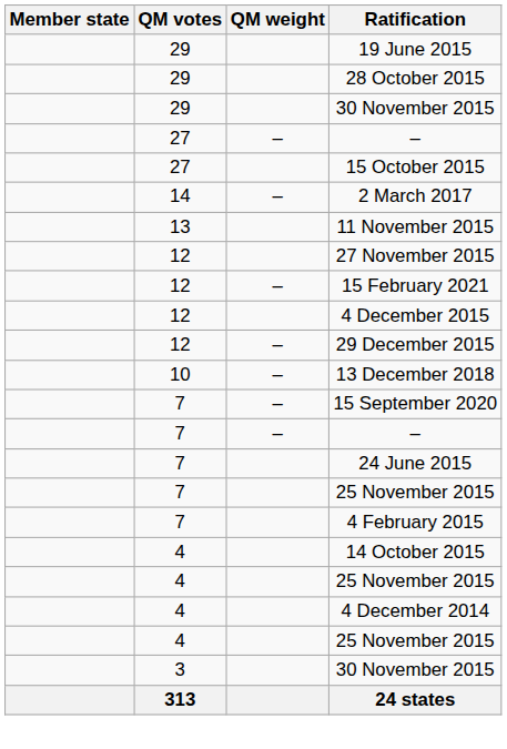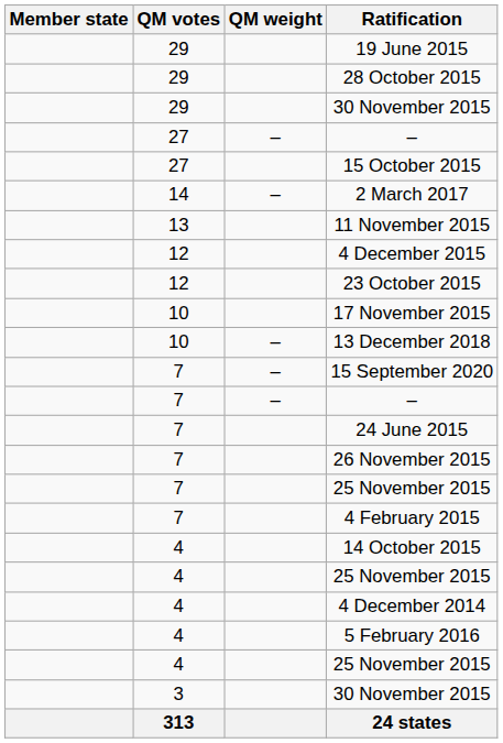- row: 12 | 27 November 2015
- row: 12 | – | 15 February 2021
- row: 12 | – | 29 December 2015
+ row: 12 | 23 October 2015
+ row: 10 | 17 November 2015
+ row: 7 | 26 November 2015
+ row: 4 | 5 February 2016
